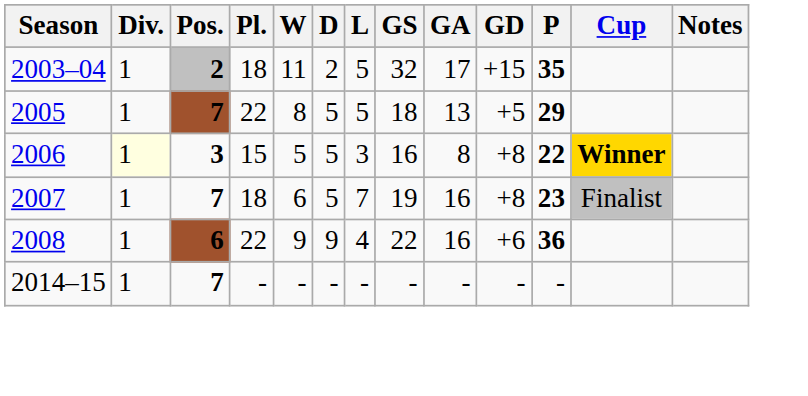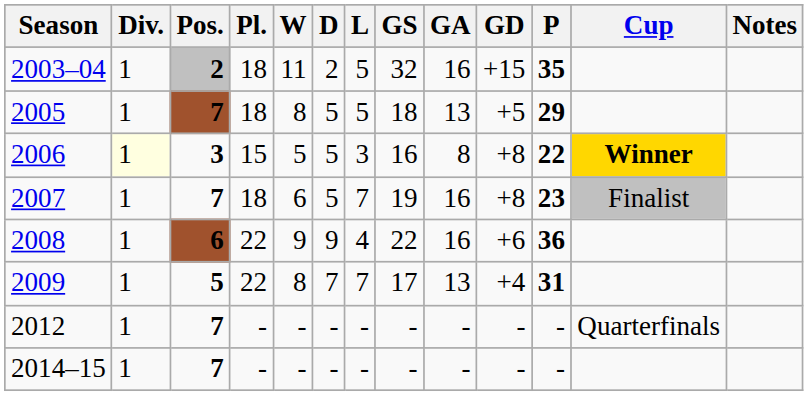2003–04 | GA: 17 -> 16
2005 | Pl.: 22 -> 18
+ row: 2009 | 1 | 5 | 22 | 8 | 7 | 7 | 17 | 13 | +4 | 31
+ row: 2012 | 1 | 7 | - | - | - | - | - | - | - | - | Quarterfinals
